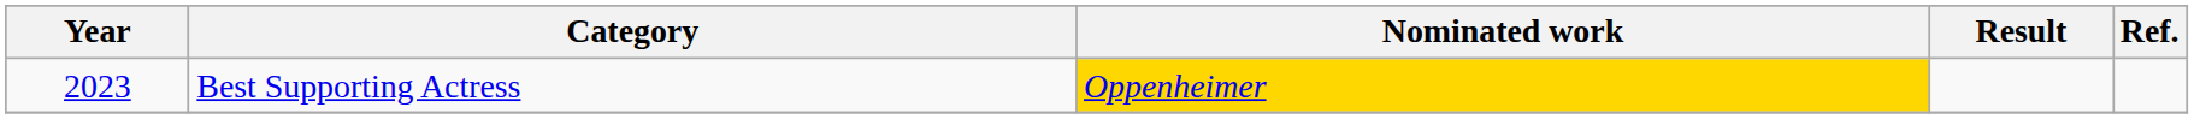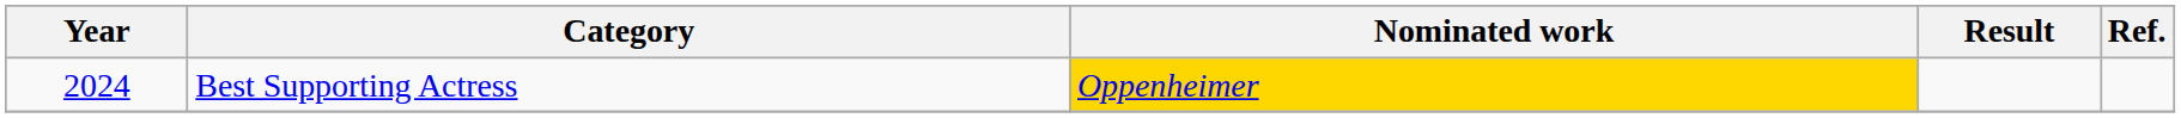Best Supporting Actress | Year: 2023 -> 2024
